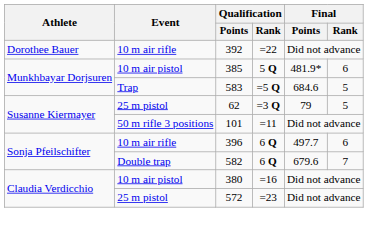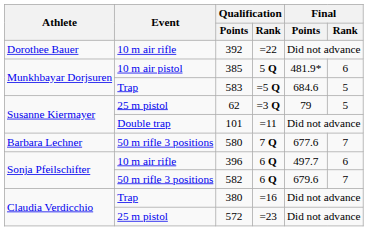101 | Event: 50 m rifle 3 positions -> Double trap
+ row: Barbara Lechner | 50 m rifle 3 positions | 580 | 7 Q | 677.6 | 7
582 | Event: Double trap -> 50 m rifle 3 positions
380 | Event: 10 m air pistol -> Trap
